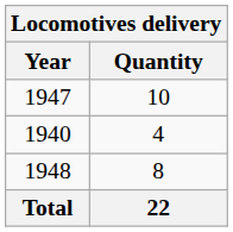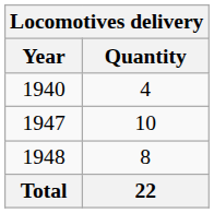rows swapped: 1940 <-> 1947
